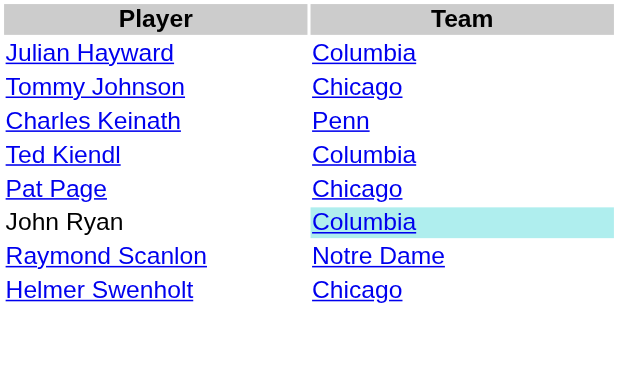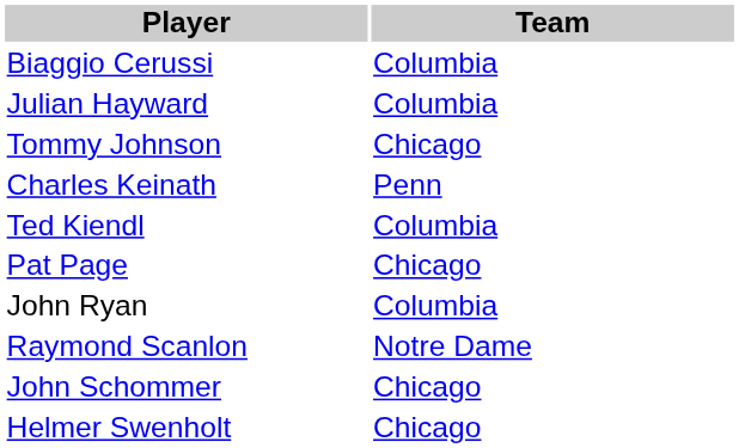+ row: Biaggio Cerussi | Columbia
John Ryan | Team: paleturquoise background -> no background
+ row: John Schommer | Chicago
